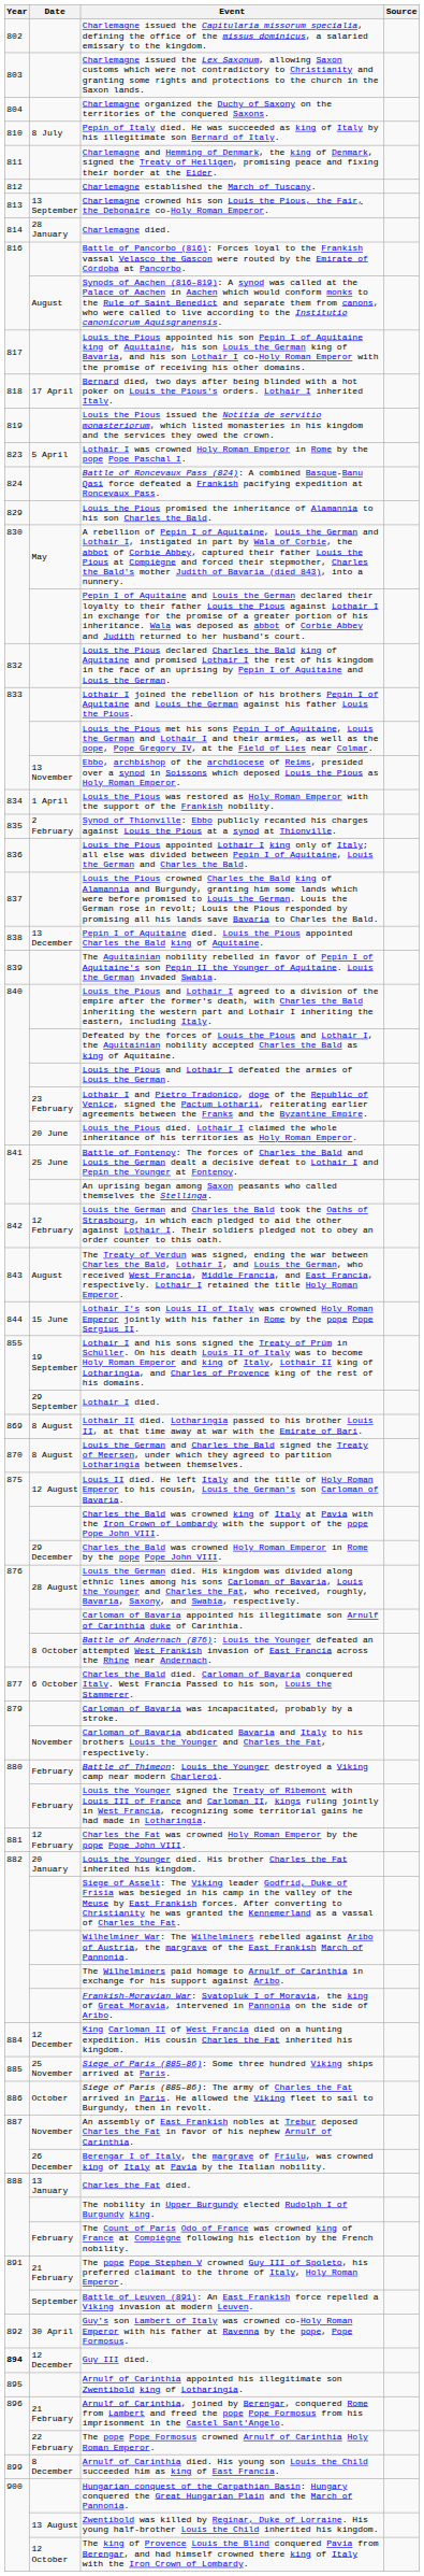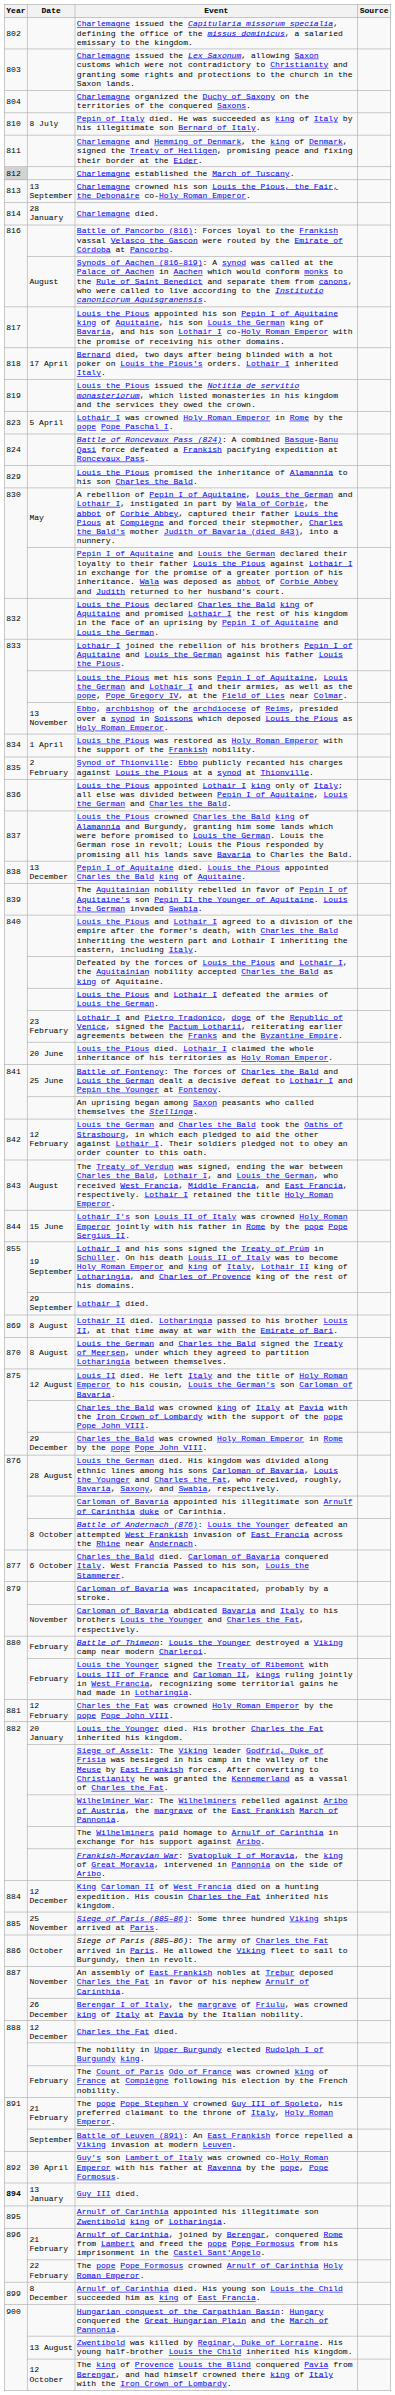Charlemagne established the March of Tuscany. | Year: no background -> lightgrey background
Charles the Fat died. | Date: 13 January -> 12 December
Guy III died. | Date: 12 December -> 13 January
